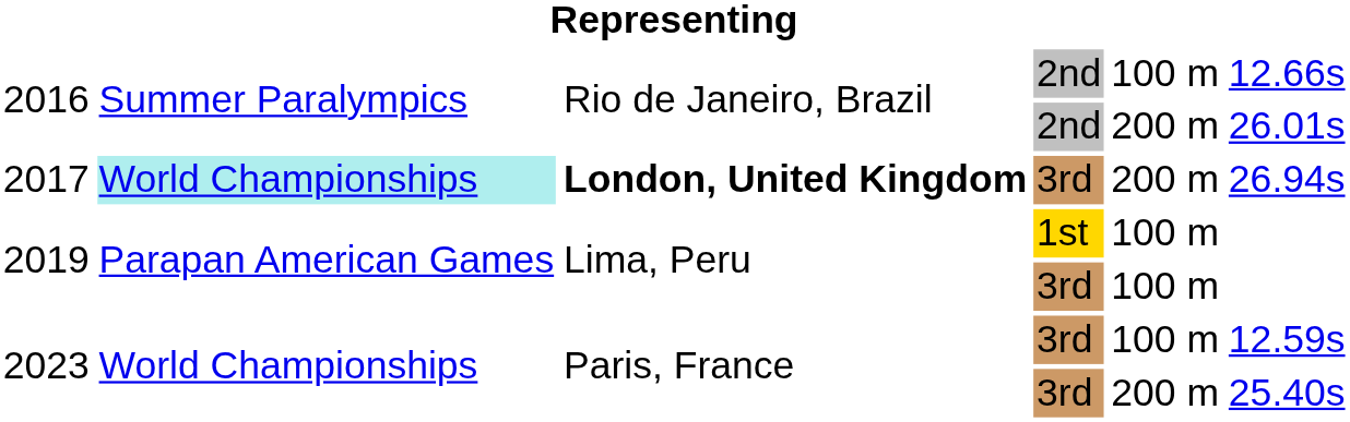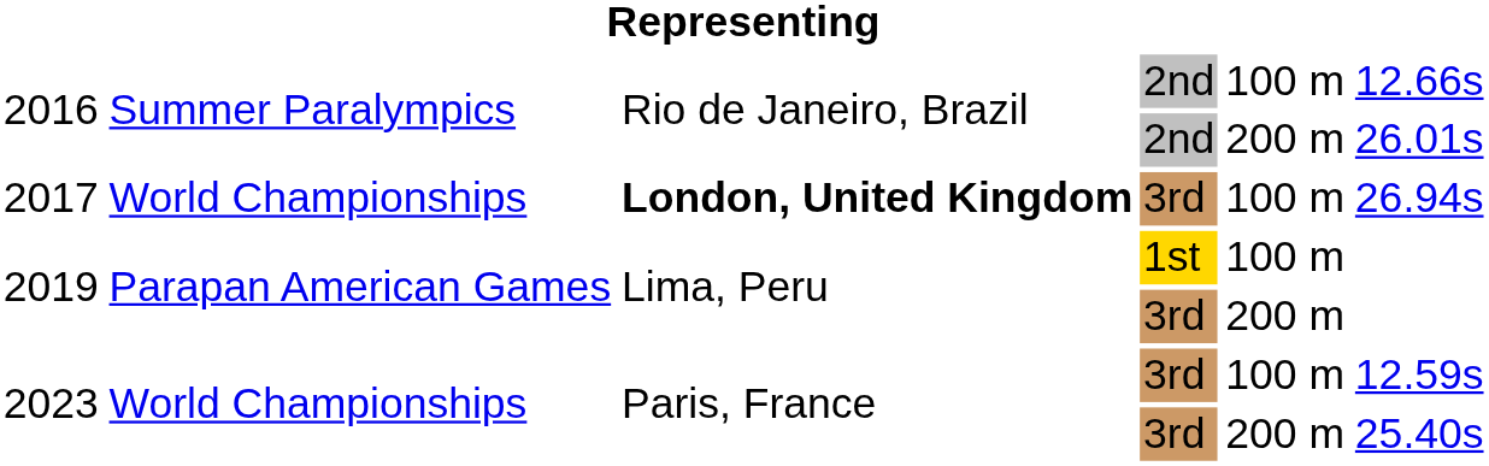2017 | column 2: paleturquoise background -> no background
2017 | column 5: 200 m -> 100 m
2019 / 3rd | column 5: 100 m -> 200 m
